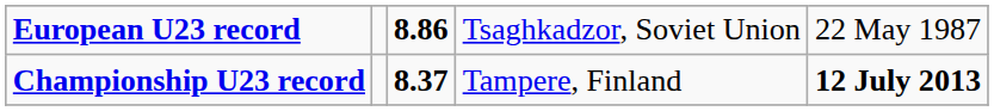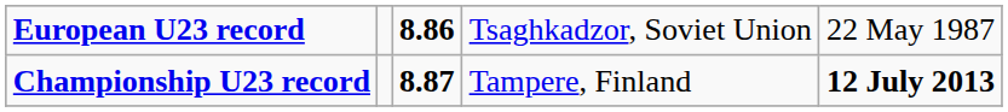Championship U23 record | column 3: 8.37 -> 8.87
